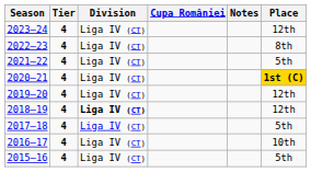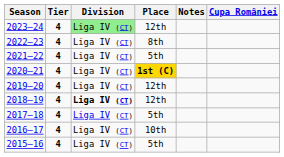columns swapped: Place <-> Cupa României
2023–24 | Division: no background -> lightgreen background
